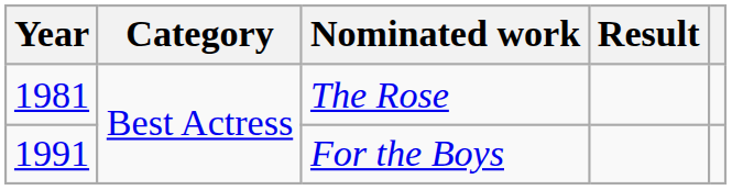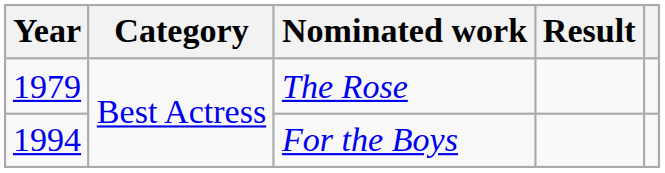The Rose | Year: 1981 -> 1979
For the Boys | Year: 1991 -> 1994
